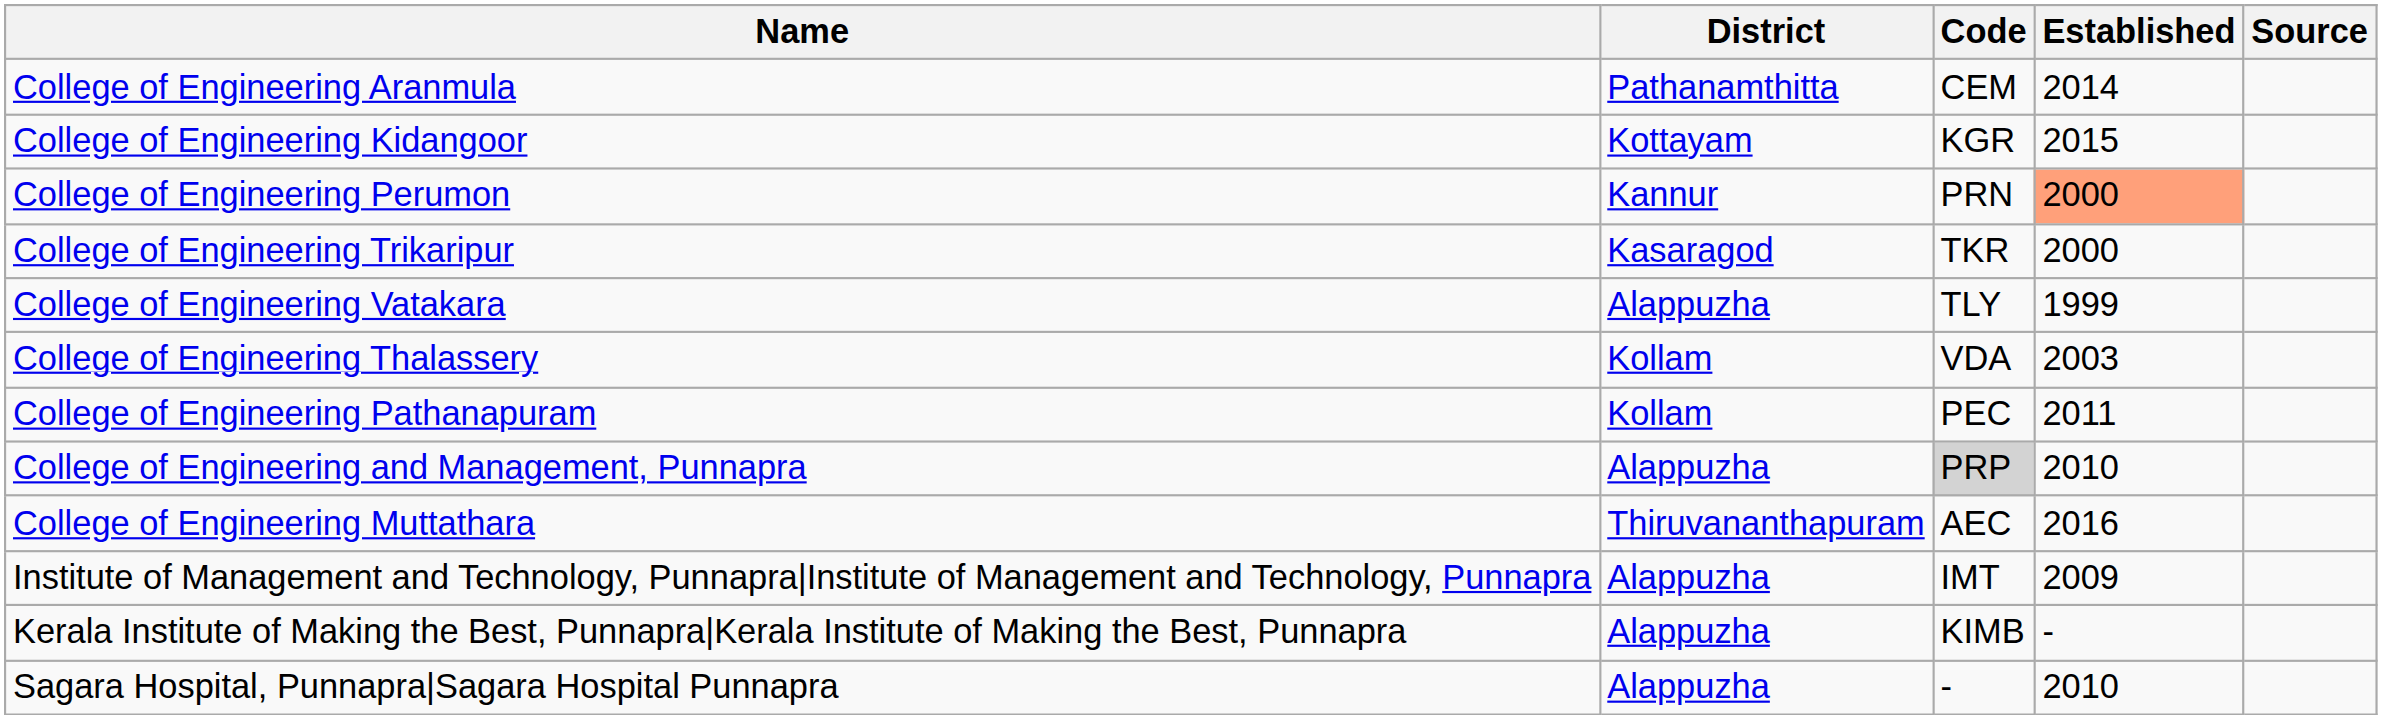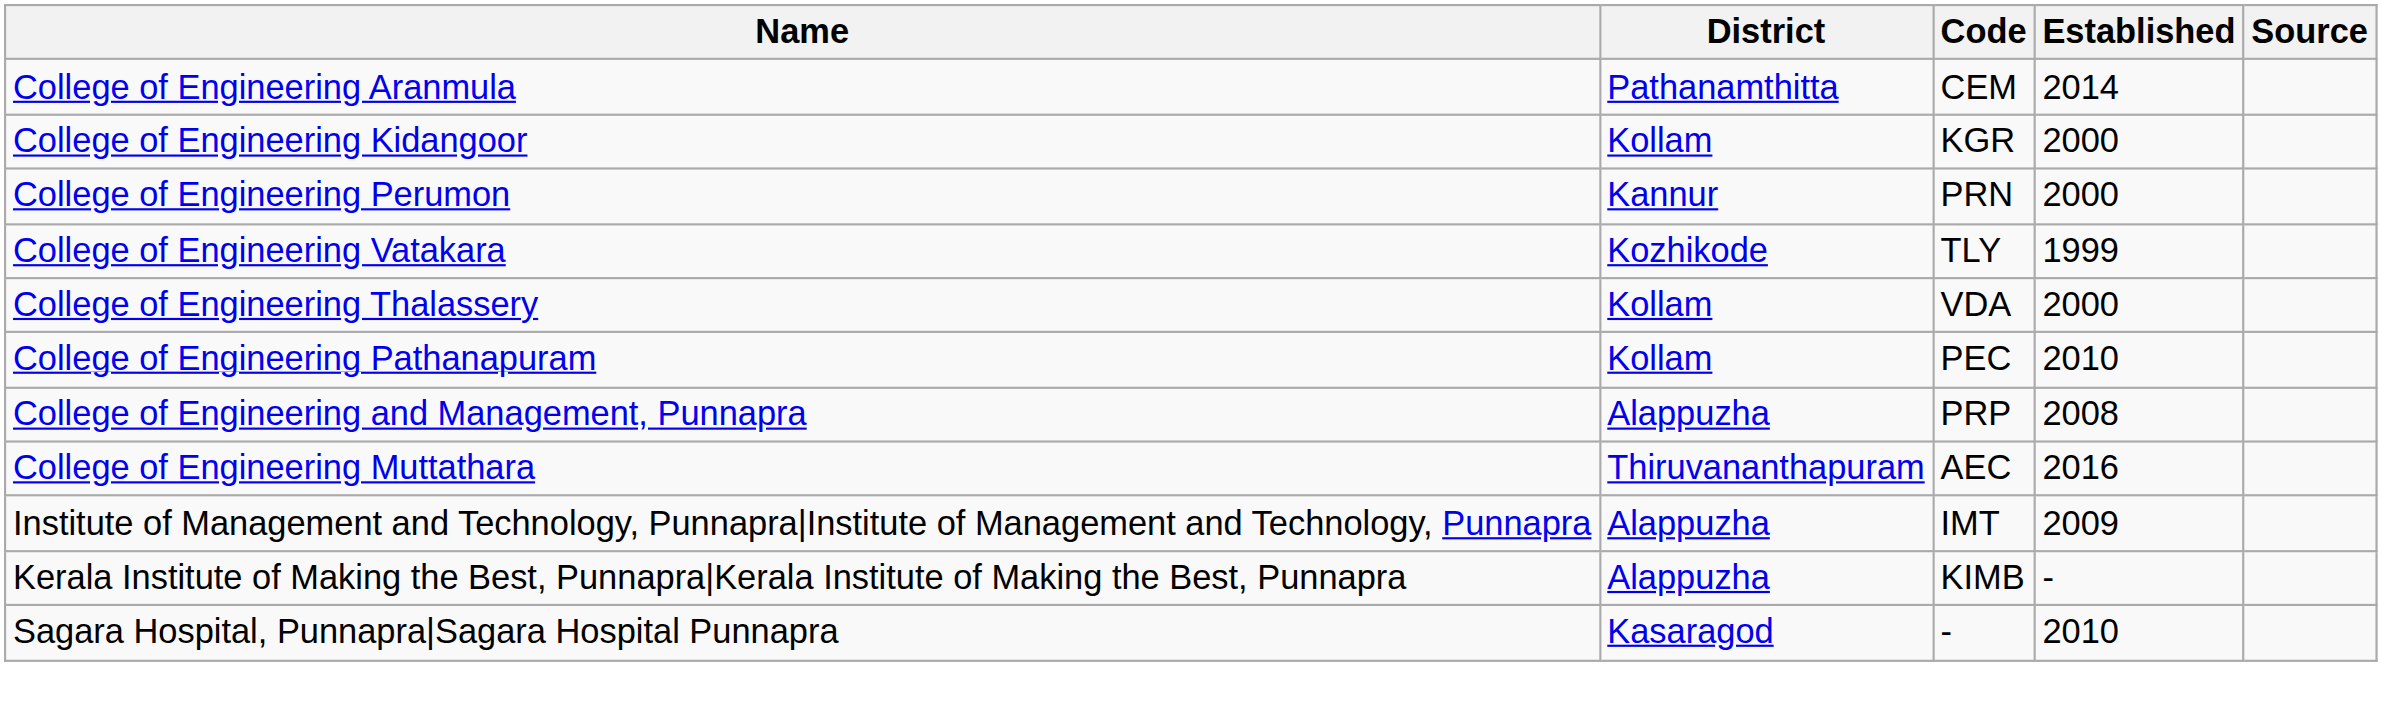College of Engineering Kidangoor | District: Kottayam -> Kollam
College of Engineering Kidangoor | Established: 2015 -> 2000
College of Engineering Perumon | Established: lightsalmon background -> no background
- row: College of Engineering Trikaripur | Kasaragod | TKR | 2000
College of Engineering Vatakara | District: Alappuzha -> Kozhikode
College of Engineering Thalassery | Established: 2003 -> 2000
College of Engineering Pathanapuram | Established: 2011 -> 2010
College of Engineering and Management, Punnapra | Code: lightgrey background -> no background
College of Engineering and Management, Punnapra | Established: 2010 -> 2008
Sagara Hospital, Punnapra|Sagara Hospital Punnapra | District: Alappuzha -> Kasaragod
